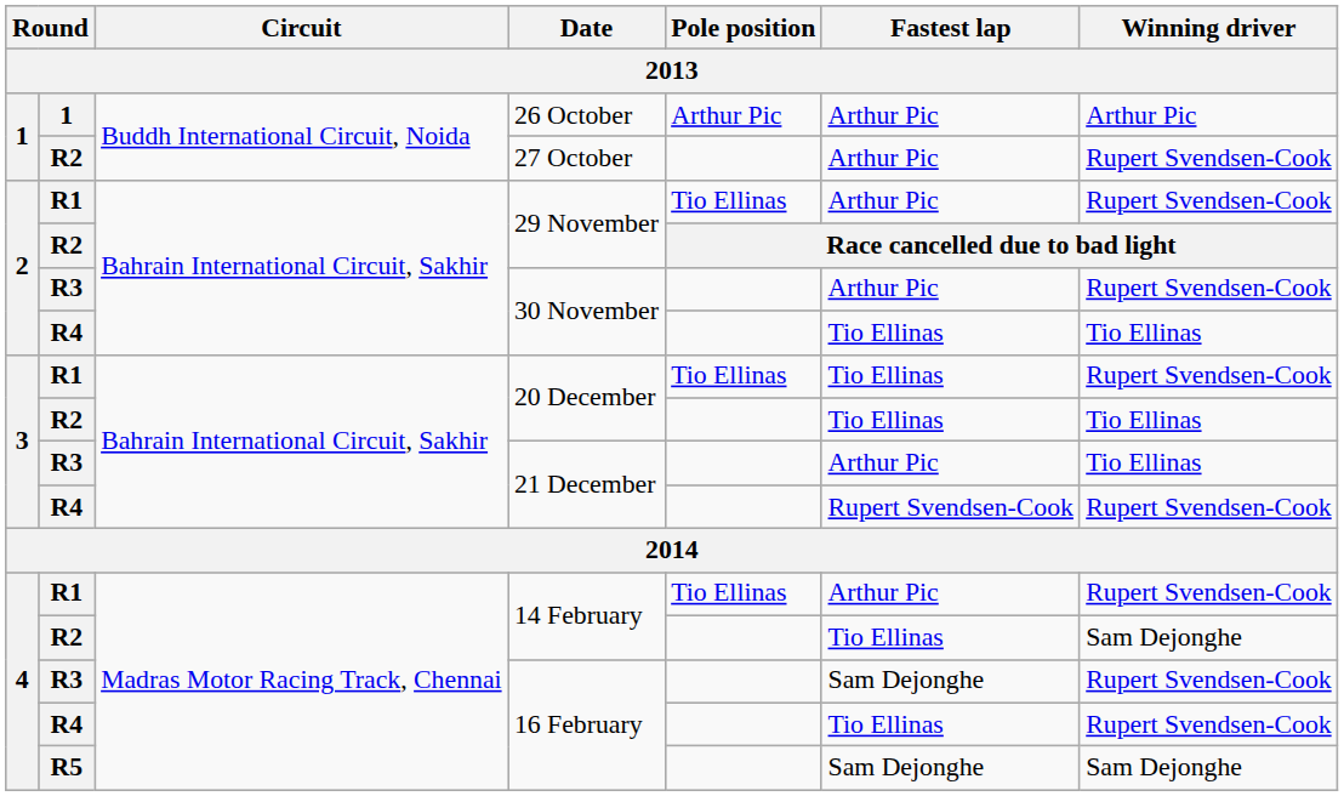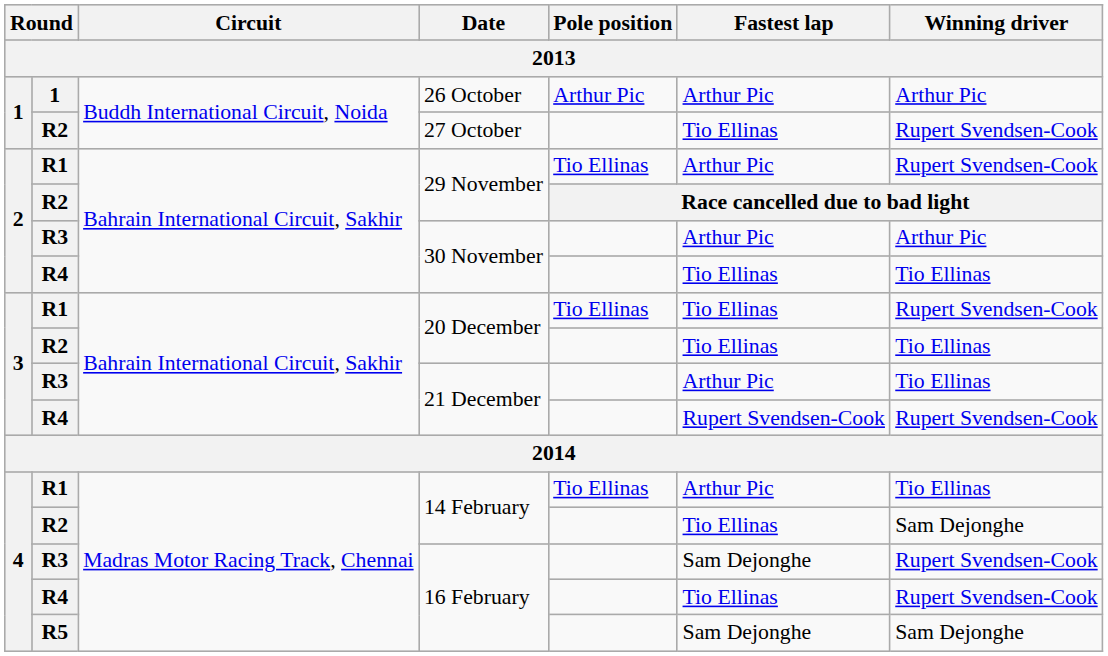27 October | Fastest lap: Arthur Pic -> Tio Ellinas
R3 / 30 November | Winning driver: Rupert Svendsen-Cook -> Arthur Pic
R1 / 14 February | Winning driver: Rupert Svendsen-Cook -> Tio Ellinas
